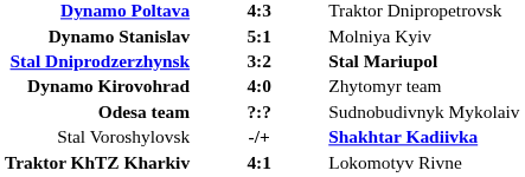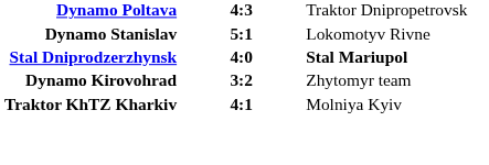Dynamo Stanislav | column 3: Molniya Kyiv -> Lokomotyv Rivne
Stal Dniprodzerzhynsk | column 2: 3:2 -> 4:0
Dynamo Kirovohrad | column 2: 4:0 -> 3:2
- row: Odesa team | ?:? | Sudnobudivnyk Mykolaiv
- row: Stal Voroshylovsk | -/+ | Shakhtar Kadiivka
Traktor KhTZ Kharkiv | column 3: Lokomotyv Rivne -> Molniya Kyiv
